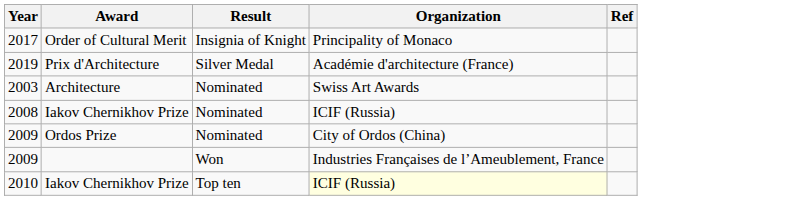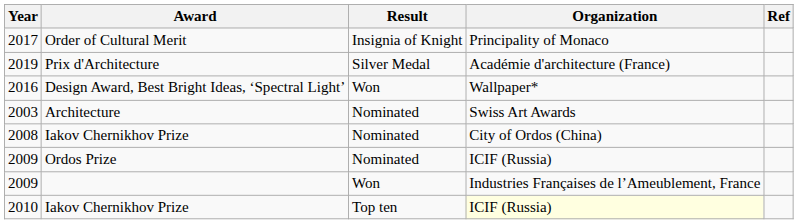+ row: 2016 | Design Award, Best Bright Ideas, ‘Spectral Light’ | Won | Wallpaper*
2008 | Organization: ICIF (Russia) -> City of Ordos (China)
2009 / Ordos Prize | Organization: City of Ordos (China) -> ICIF (Russia)
